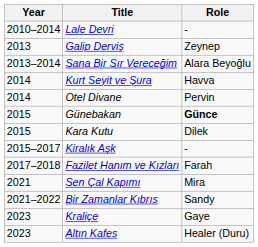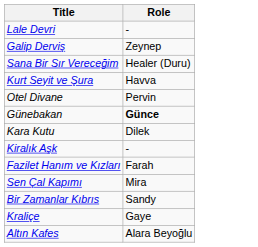- column: Year | 2010–2014 | 2013 | 2013–2014 | 2014 | 2014 | 2015 | 2015 | 2015–2017 | 2017–2018 | 2021 | 2021–2022 | 2023 | 2023
Sana Bir Sır Vereceğim | Role: Alara Beyoğlu -> Healer (Duru)
Altın Kafes | Role: Healer (Duru) -> Alara Beyoğlu
